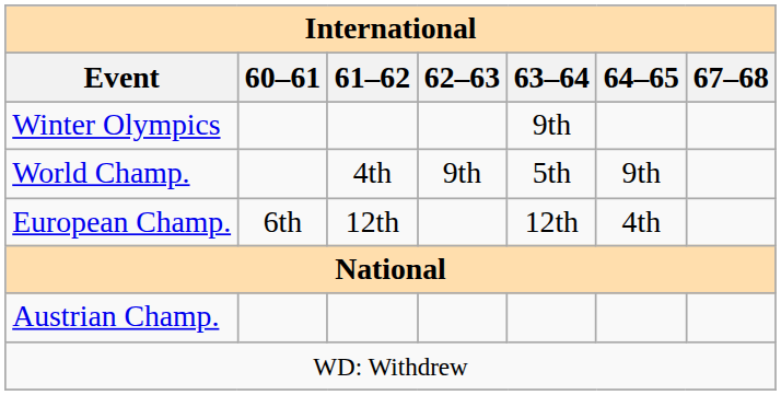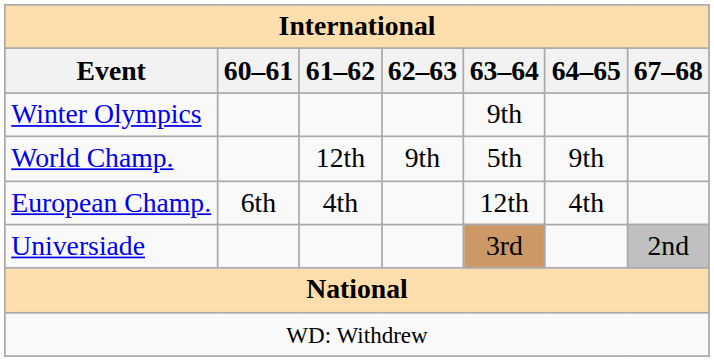World Champ. | 61–62: 4th -> 12th
European Champ. | 61–62: 12th -> 4th
+ row: Universiade | 3rd | 2nd
- row: Austrian Champ.
